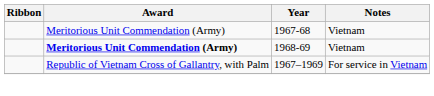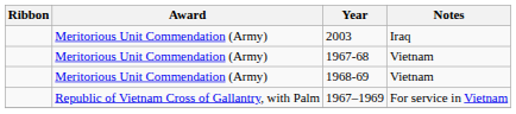+ row: Meritorious Unit Commendation (Army) | 2003 | Iraq
1968-69 | Award: bold -> normal
